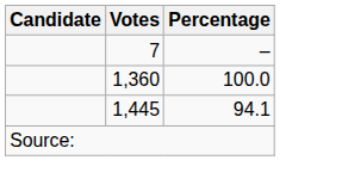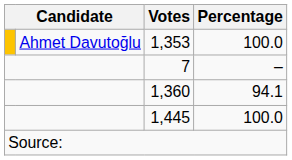+ row: Ahmet Davutoğlu | 1,353 | 100.0
1,360 | Percentage: 100.0 -> 94.1
1,445 | Percentage: 94.1 -> 100.0
